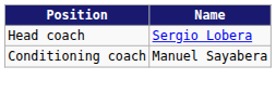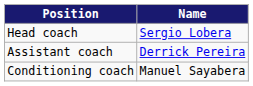+ row: Assistant coach | Derrick Pereira
